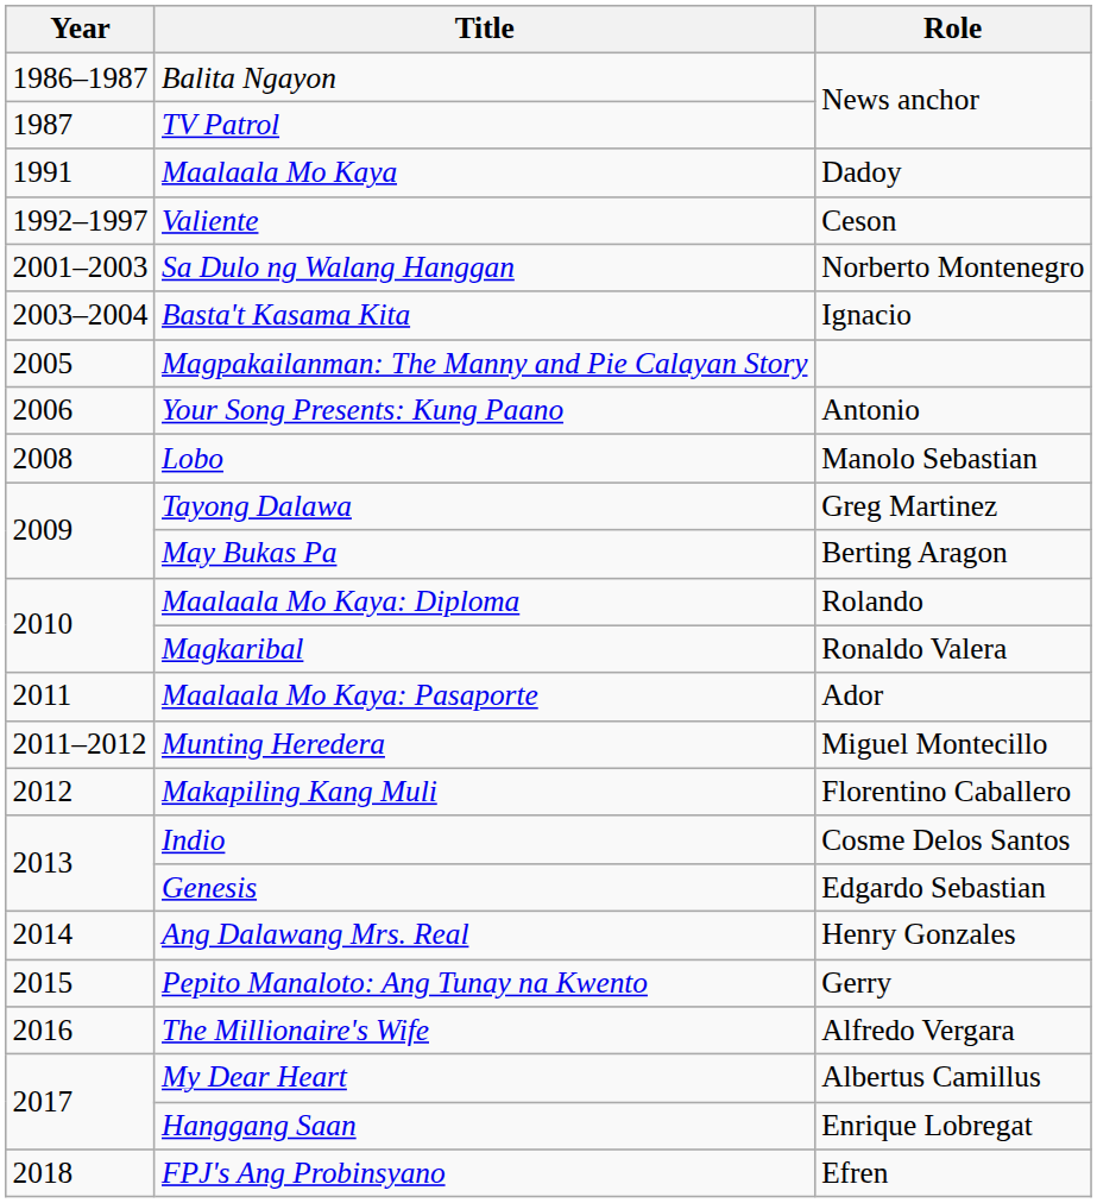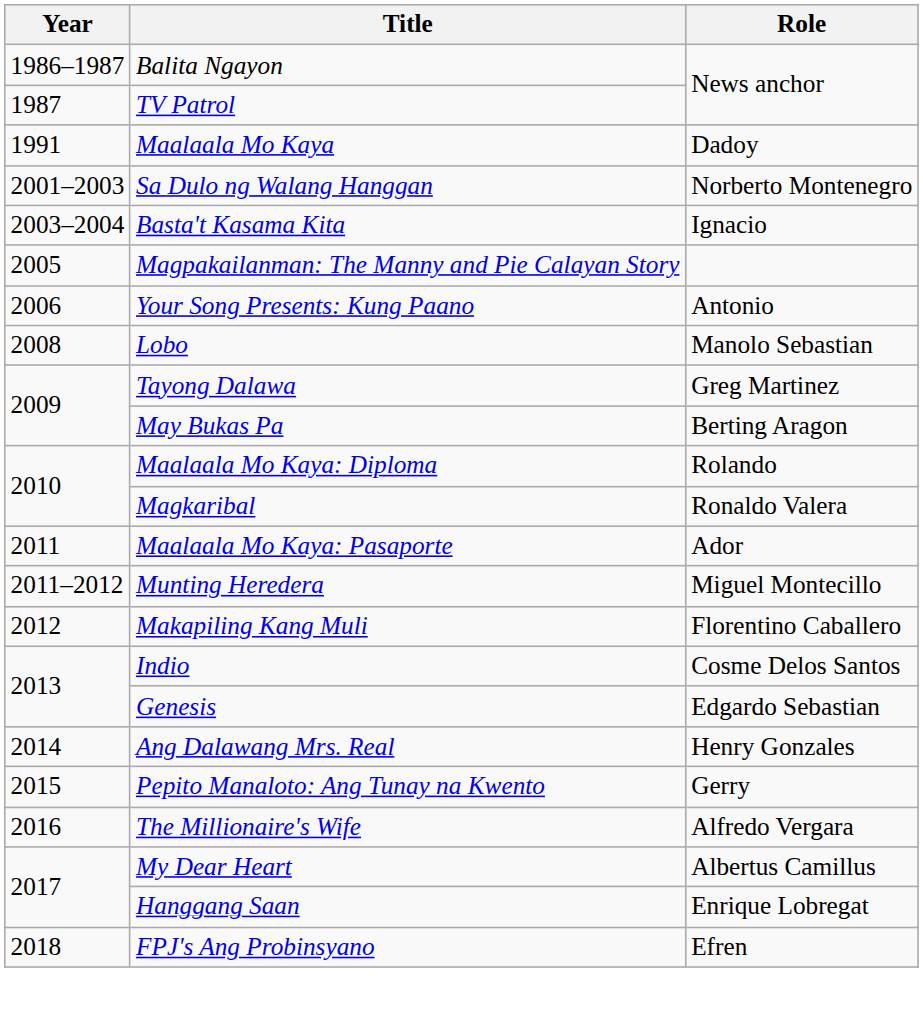- row: 1992–1997 | Valiente | Ceson
